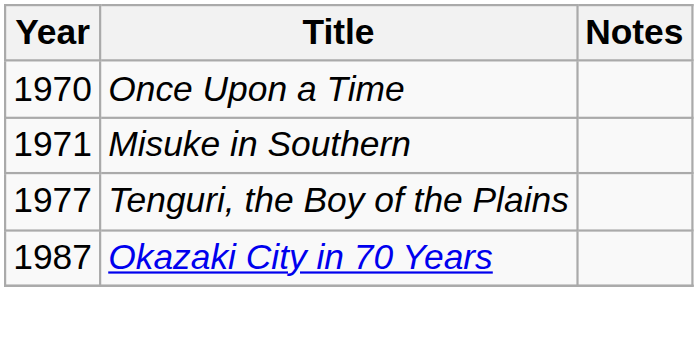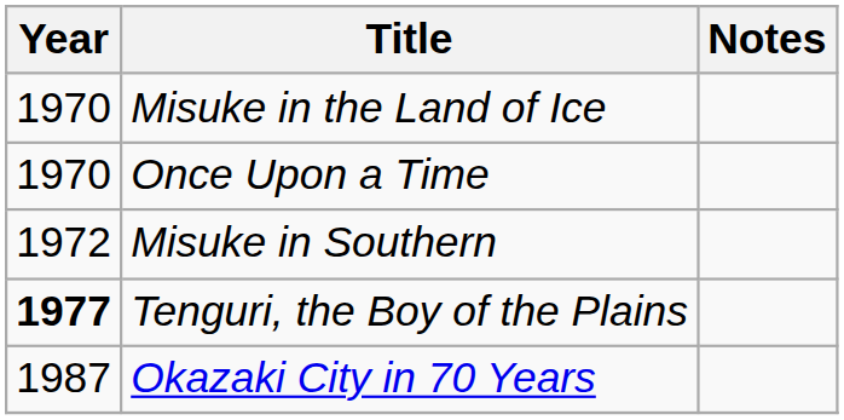+ row: 1970 | Misuke in the Land of Ice
Misuke in Southern | Year: 1971 -> 1972
Tenguri, the Boy of the Plains | Year: normal -> bold
